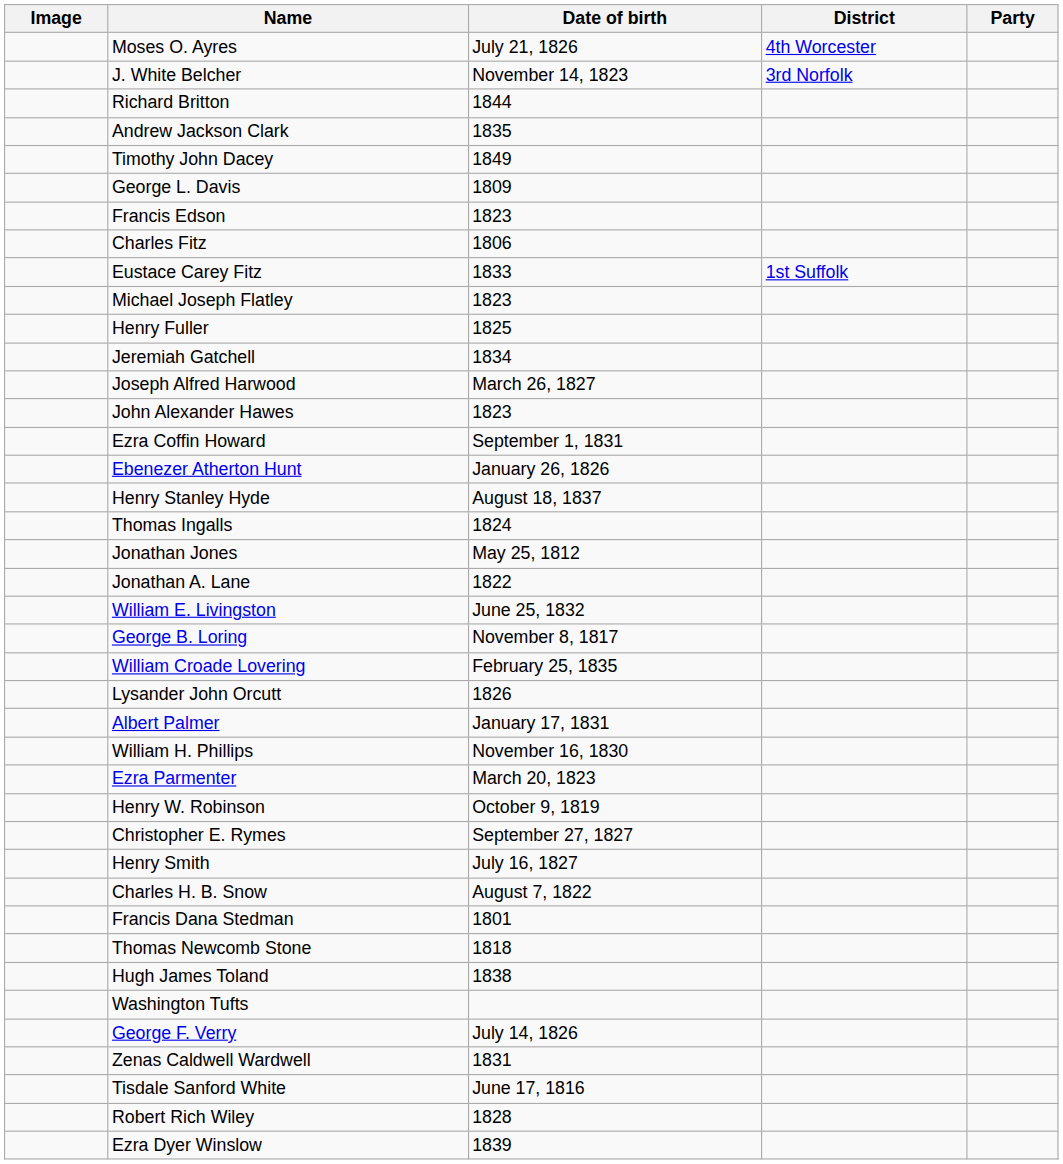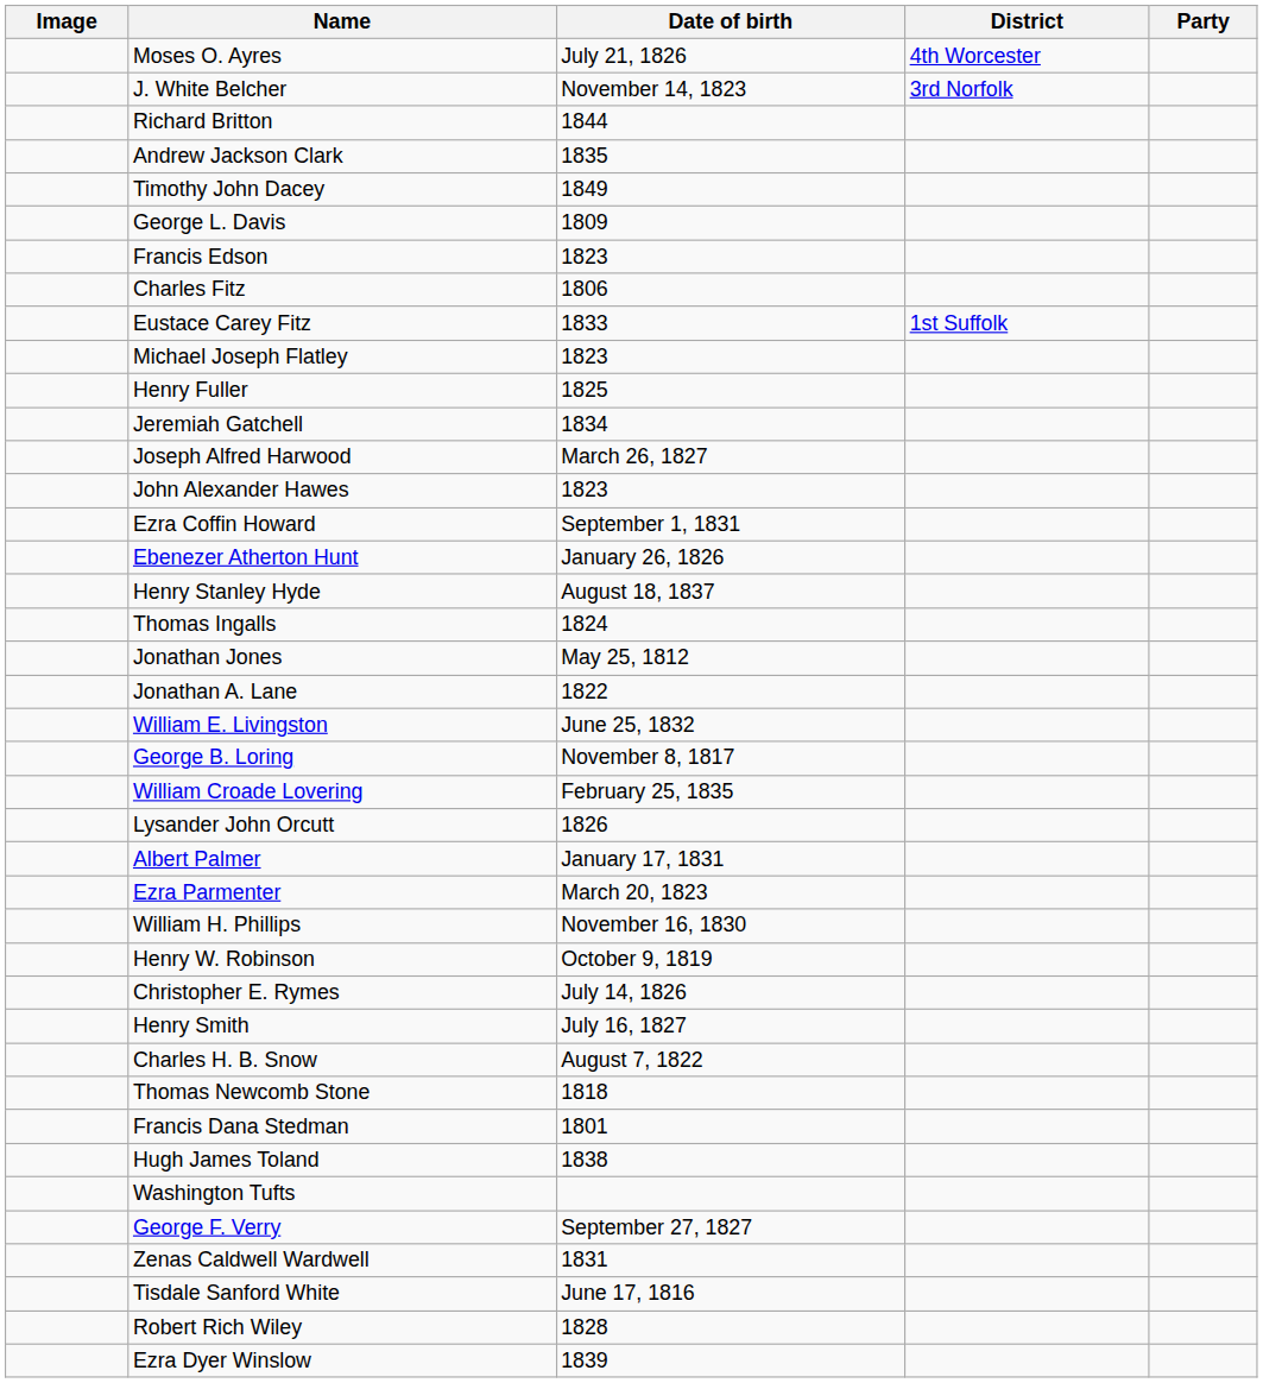rows swapped: Ezra Parmenter <-> William H. Phillips
Christopher E. Rymes | Date of birth: September 27, 1827 -> July 14, 1826
rows swapped: Francis Dana Stedman <-> Thomas Newcomb Stone
George F. Verry | Date of birth: July 14, 1826 -> September 27, 1827
